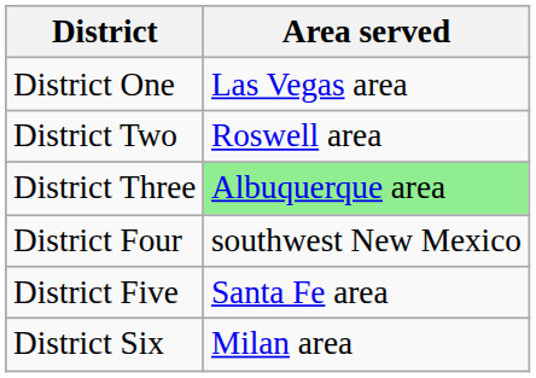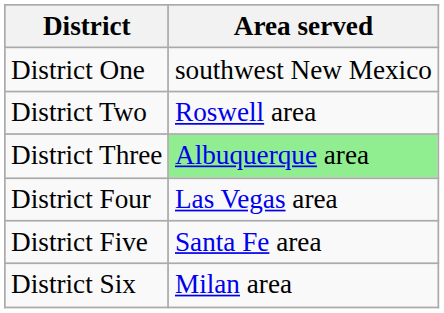District One | Area served: Las Vegas area -> southwest New Mexico
District Four | Area served: southwest New Mexico -> Las Vegas area
